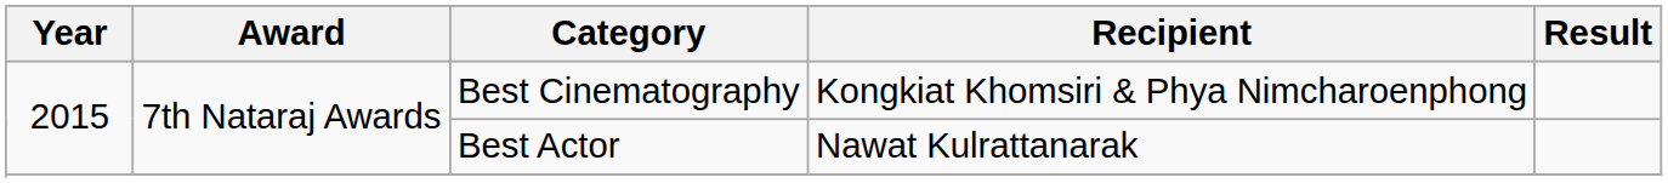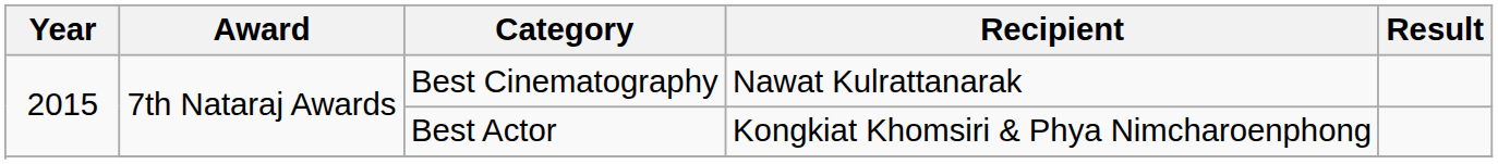Best Cinematography | Recipient: Kongkiat Khomsiri & Phya Nimcharoenphong -> Nawat Kulrattanarak
Best Actor | Recipient: Nawat Kulrattanarak -> Kongkiat Khomsiri & Phya Nimcharoenphong
